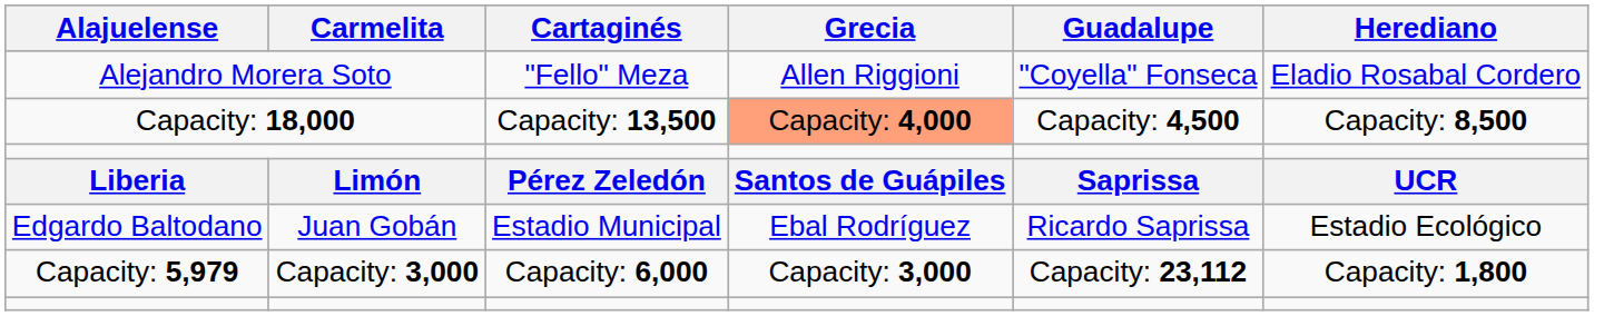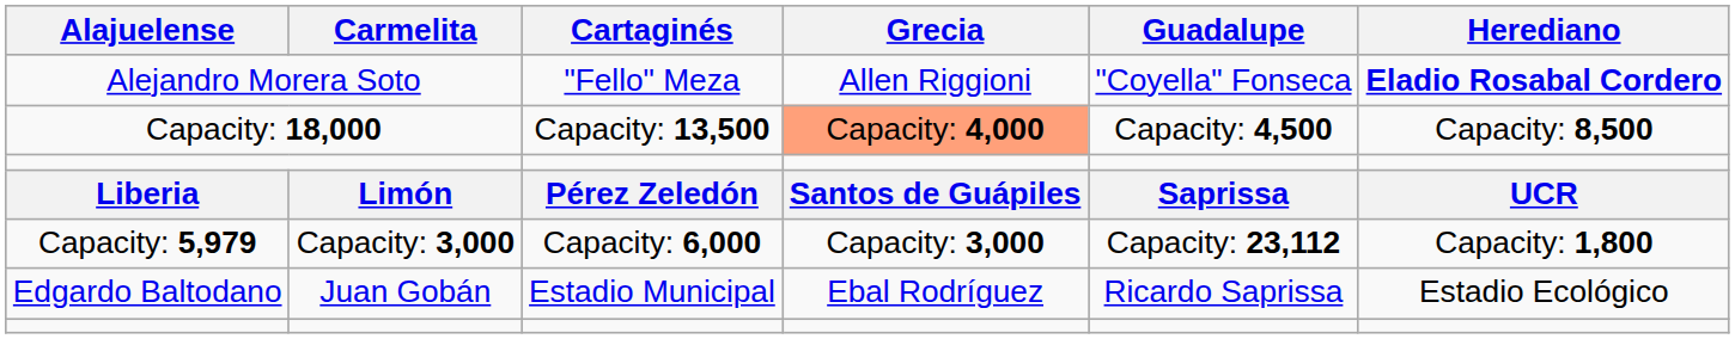Alejandro Morera Soto | Herediano: normal -> bold
rows swapped: Edgardo Baltodano <-> Capacity: 5,979
